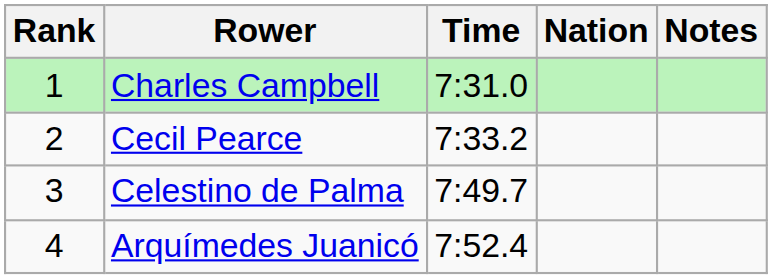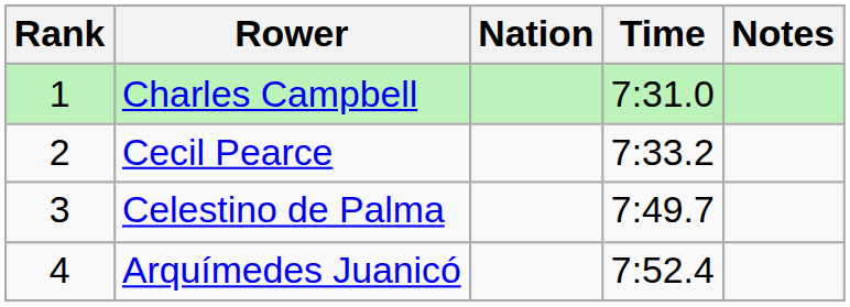columns swapped: Nation <-> Time
